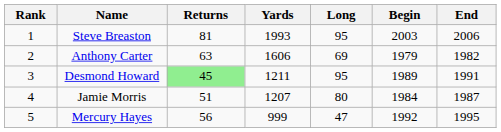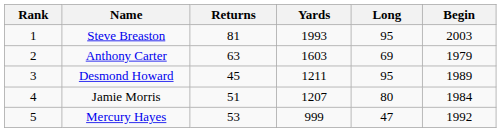- column: End | 2006 | 1982 | 1991 | 1987 | 1995
Anthony Carter | Yards: 1606 -> 1603
Desmond Howard | Returns: lightgreen background -> no background
Mercury Hayes | Returns: 56 -> 53
